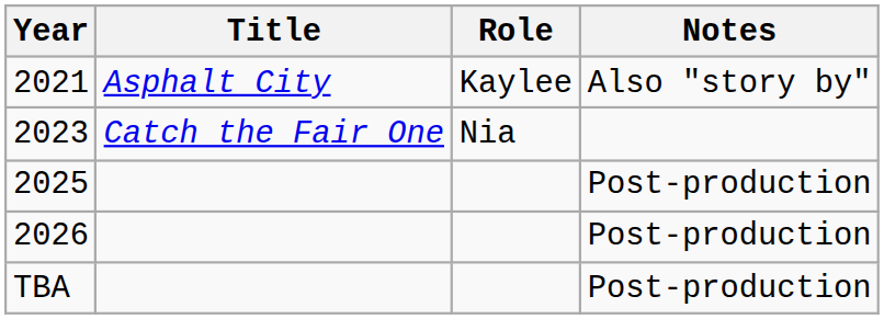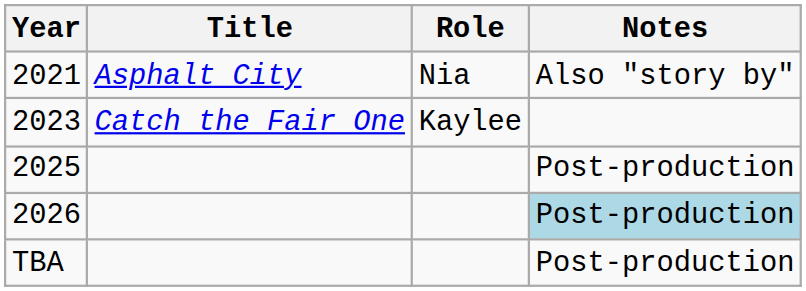2021 | Role: Kaylee -> Nia
2023 | Role: Nia -> Kaylee
2026 | Notes: no background -> lightblue background
